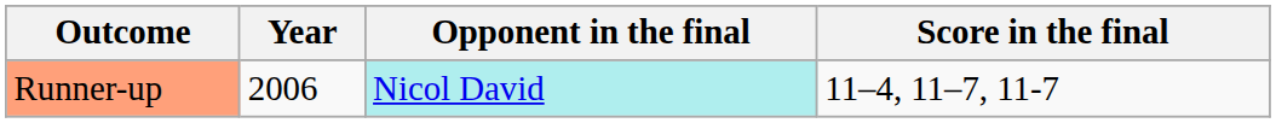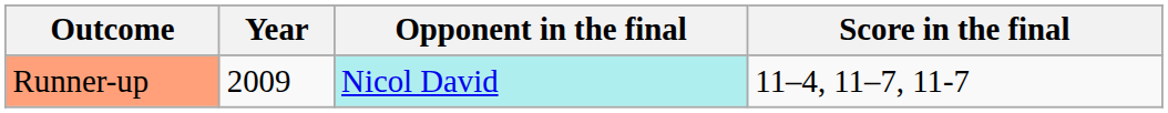Runner-up | Year: 2006 -> 2009
